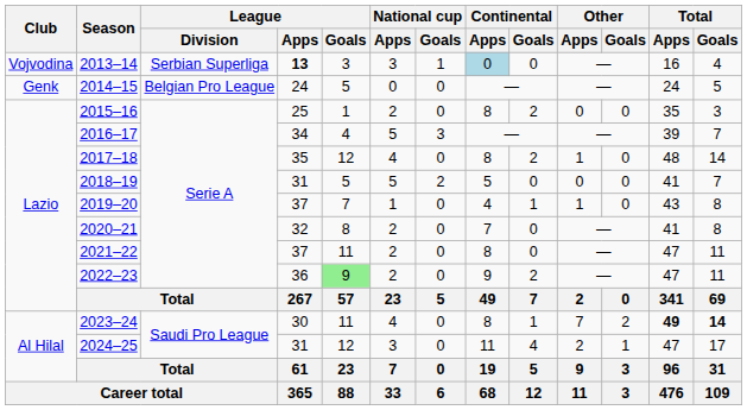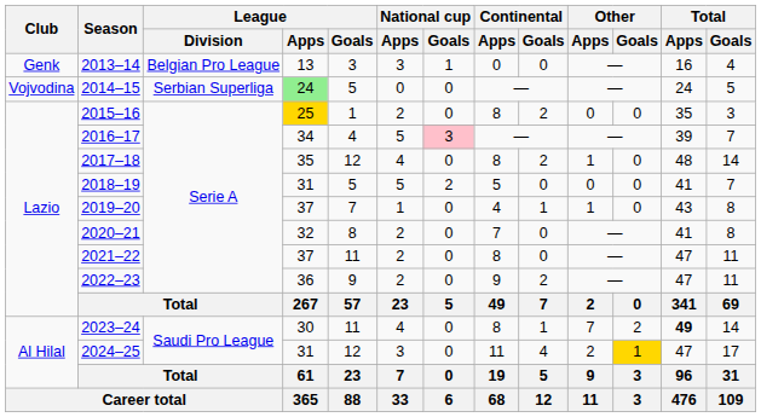2013–14 | Club: Vojvodina -> Genk
2013–14 | League / Division: Serbian Superliga -> Belgian Pro League
2013–14 | League / Apps: bold -> normal
2013–14 | Continental / Apps: lightblue background -> no background
2014–15 | Club: Genk -> Vojvodina
2014–15 | League / Division: Belgian Pro League -> Serbian Superliga
2014–15 | League / Apps: no background -> lightgreen background
2015–16 | League / Apps: no background -> gold background
2016–17 | National cup / Goals: no background -> pink background
2022–23 | League / Goals: lightgreen background -> no background
2023–24 | Total / Goals: bold -> normal
2024–25 | Other / Goals: no background -> gold background
